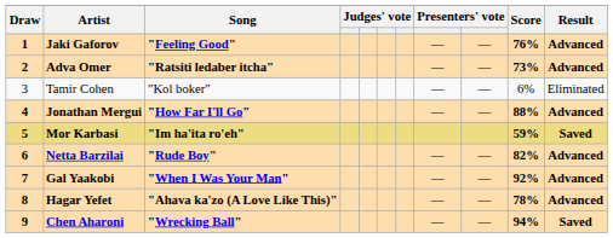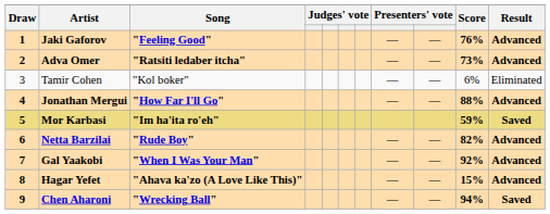Hagar Yefet | Score: 78% -> 15%
